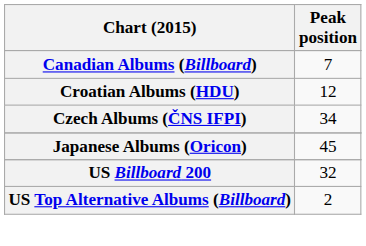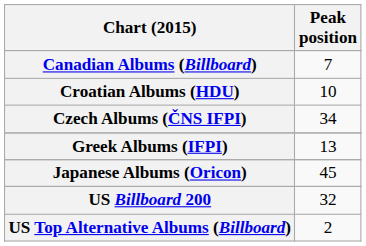Croatian Albums (HDU) | Peak position: 12 -> 10
+ row: Greek Albums (IFPI) | 13
